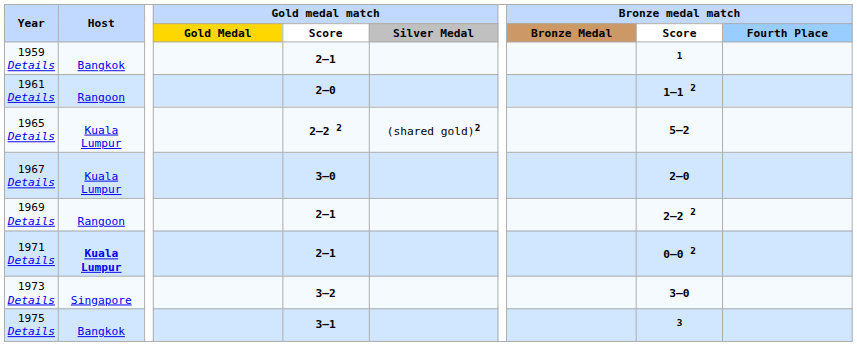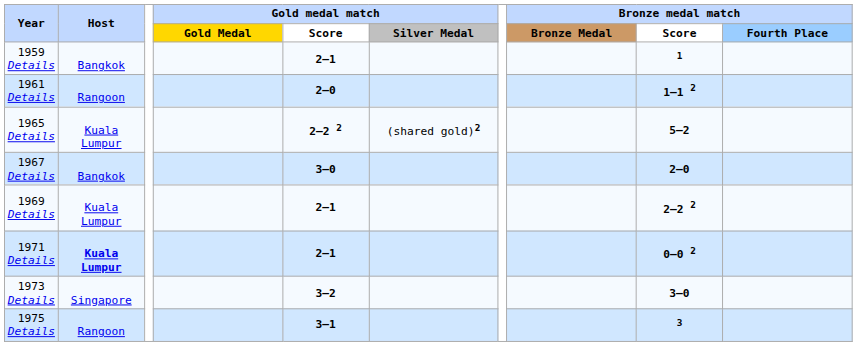1967 Details | Host: Kuala Lumpur -> Bangkok
1969 Details | Host: Rangoon -> Kuala Lumpur
1975 Details | Host: Bangkok -> Rangoon
